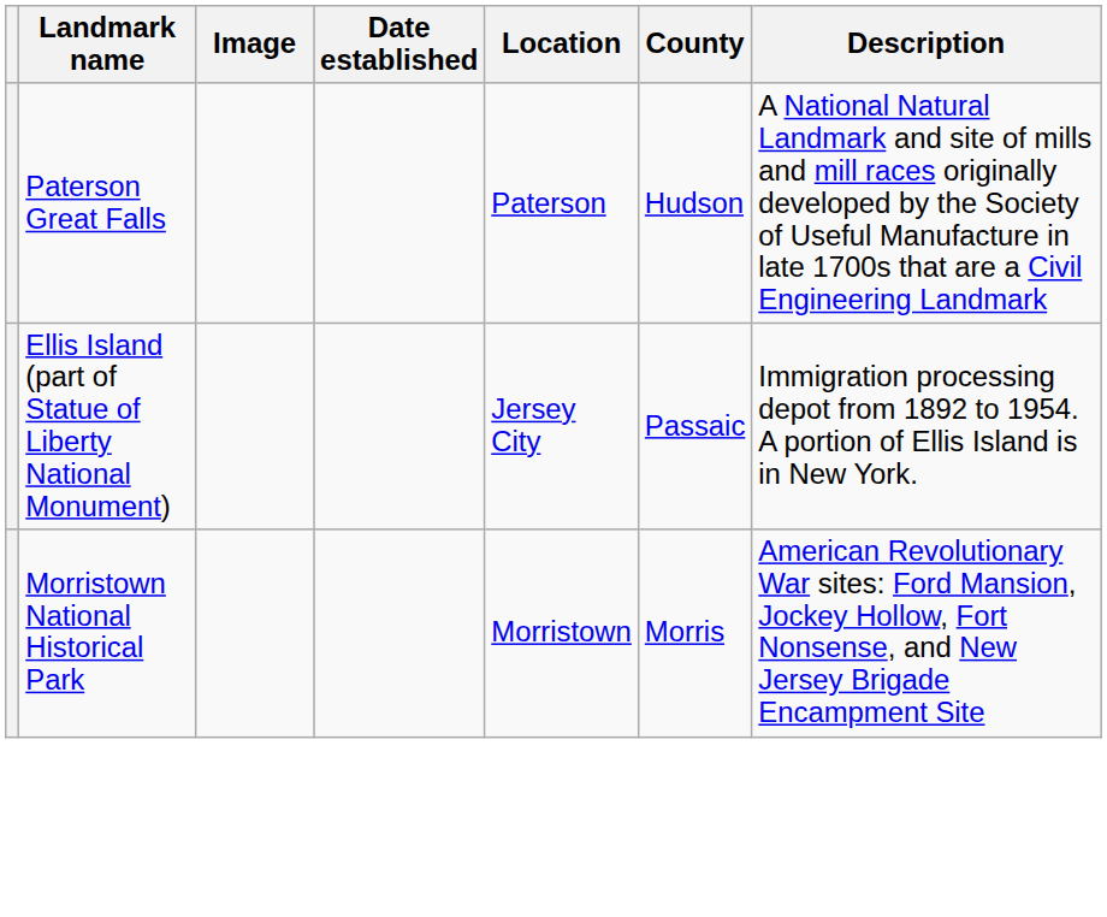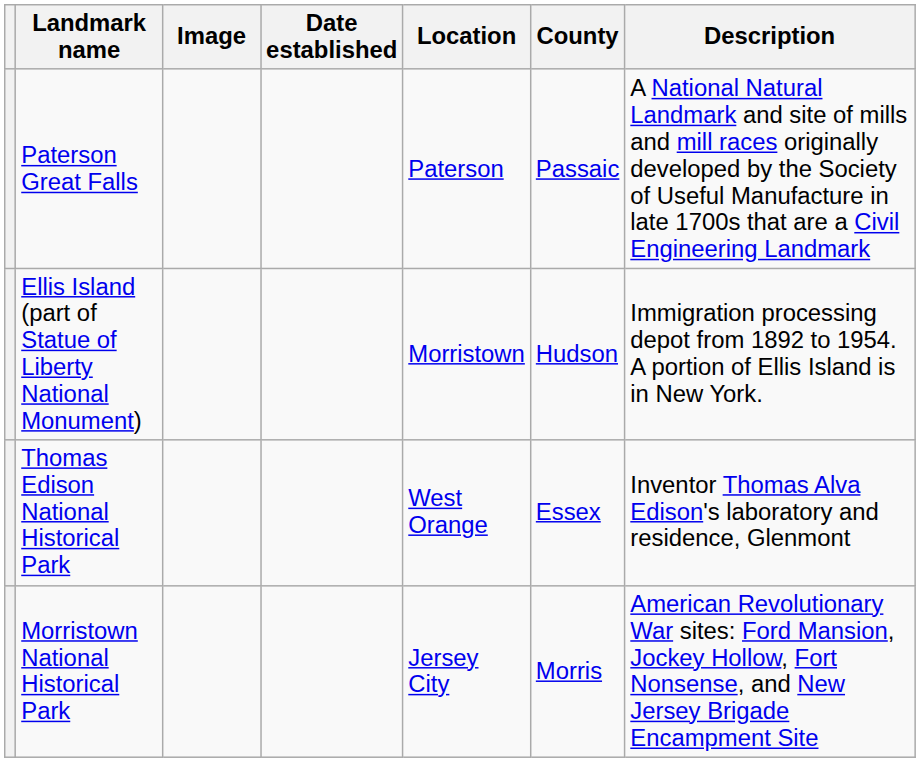Paterson Great Falls | County: Hudson -> Passaic
Ellis Island (part of Statue of Liberty National Monument) | Location: Jersey City -> Morristown
Ellis Island (part of Statue of Liberty National Monument) | County: Passaic -> Hudson
+ row: Thomas Edison National Historical Park | West Orange | Essex | Inventor Thomas Alva Edison's laboratory and residence, Glenmont
Morristown National Historical Park | Location: Morristown -> Jersey City
